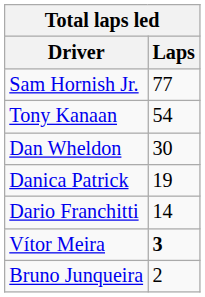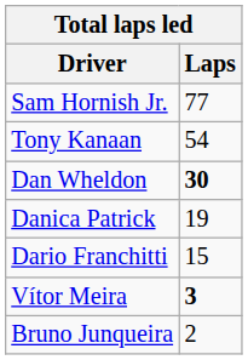Dan Wheldon | Laps: normal -> bold
Dario Franchitti | Laps: 14 -> 15
